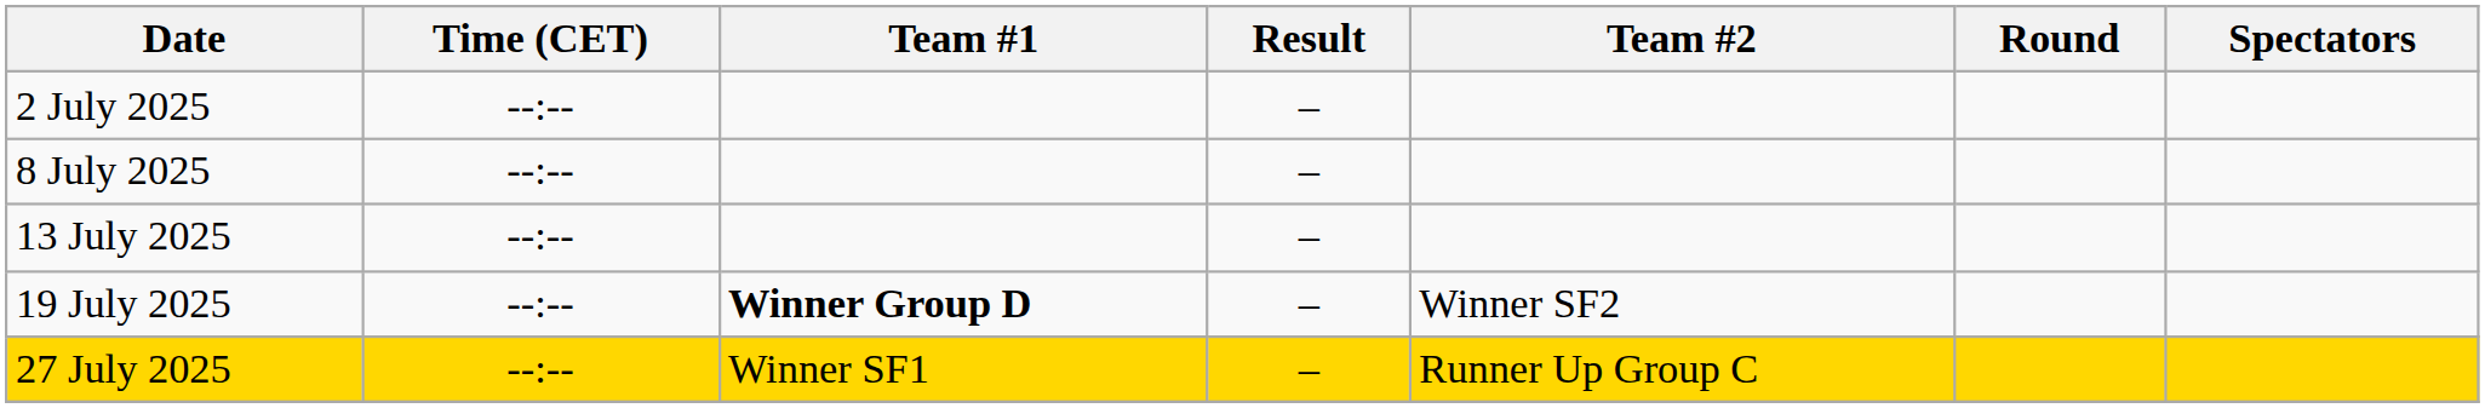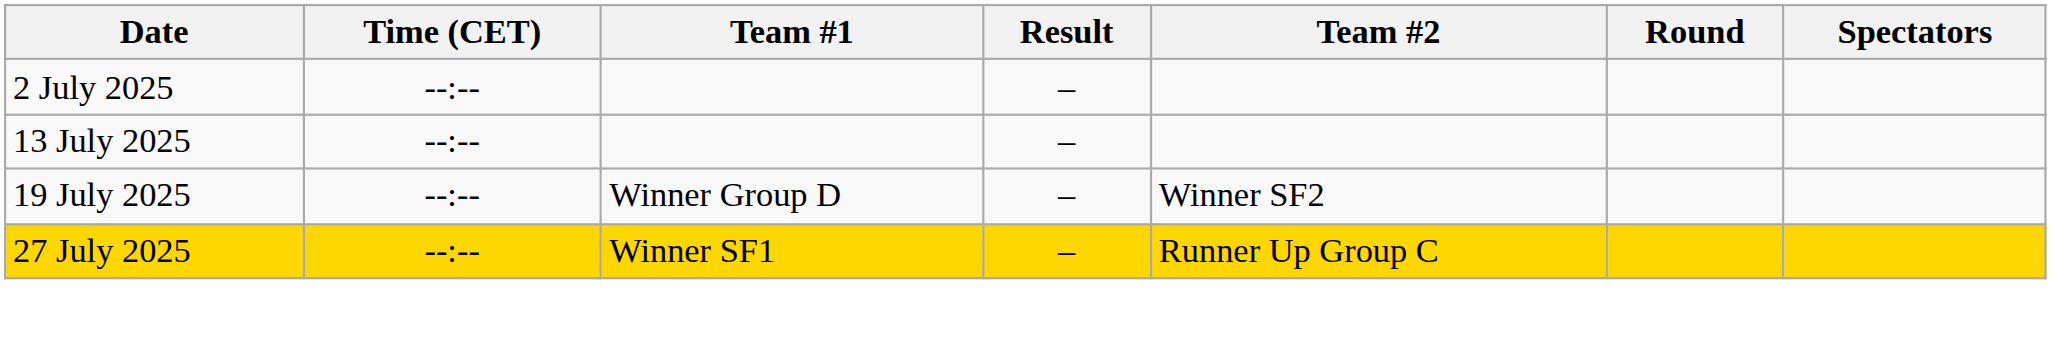- row: 8 July 2025 | --:-- | –
19 July 2025 | Team #1: bold -> normal
